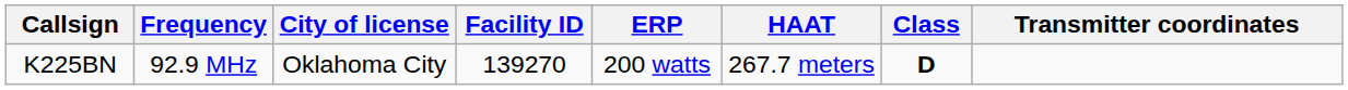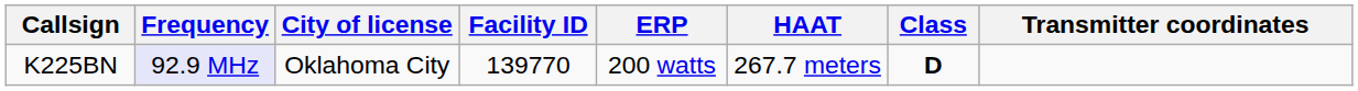K225BN | Frequency: no background -> lavender background
K225BN | Facility ID: 139270 -> 139770
